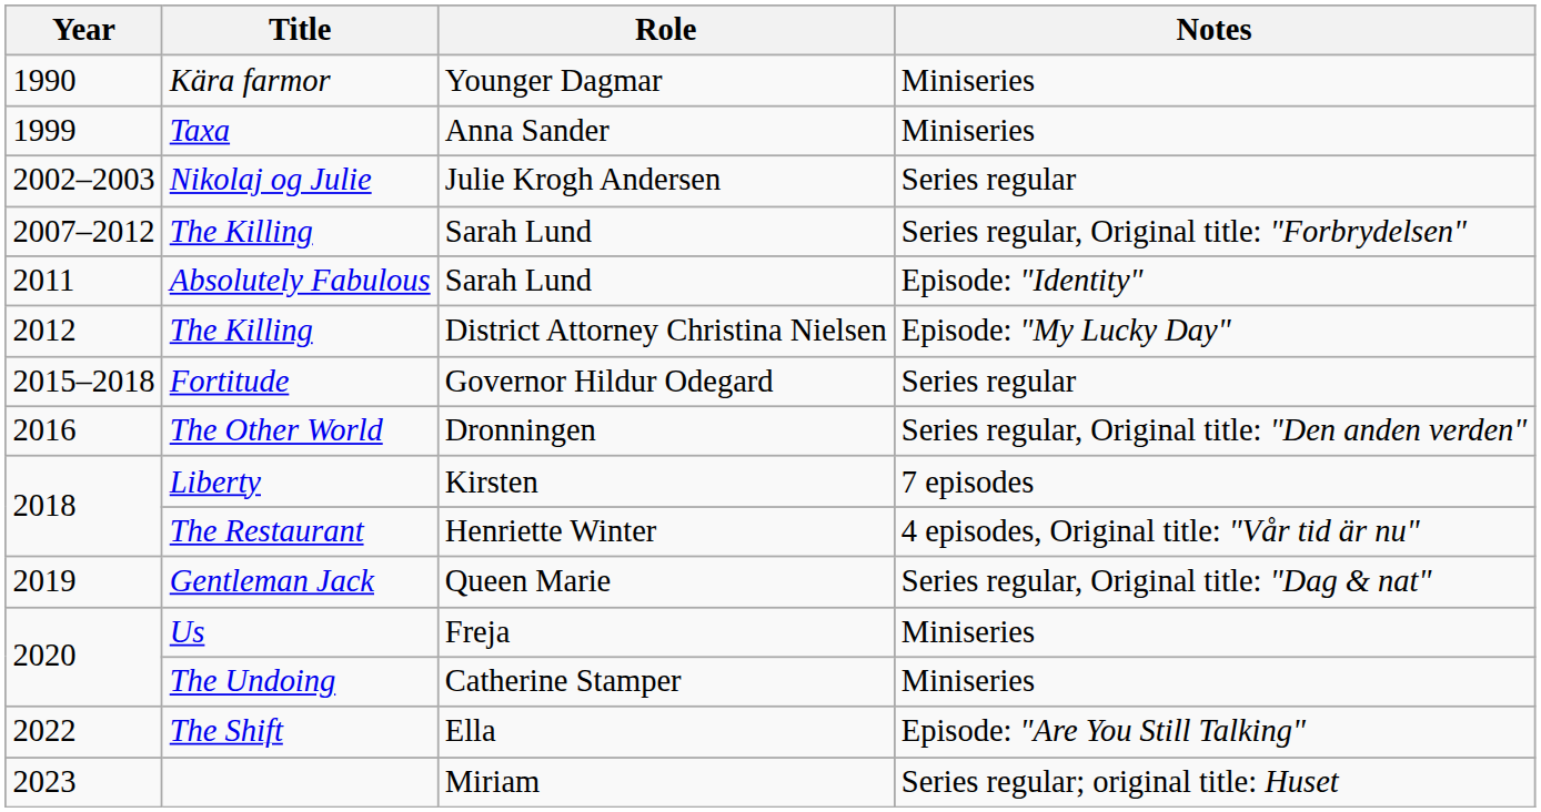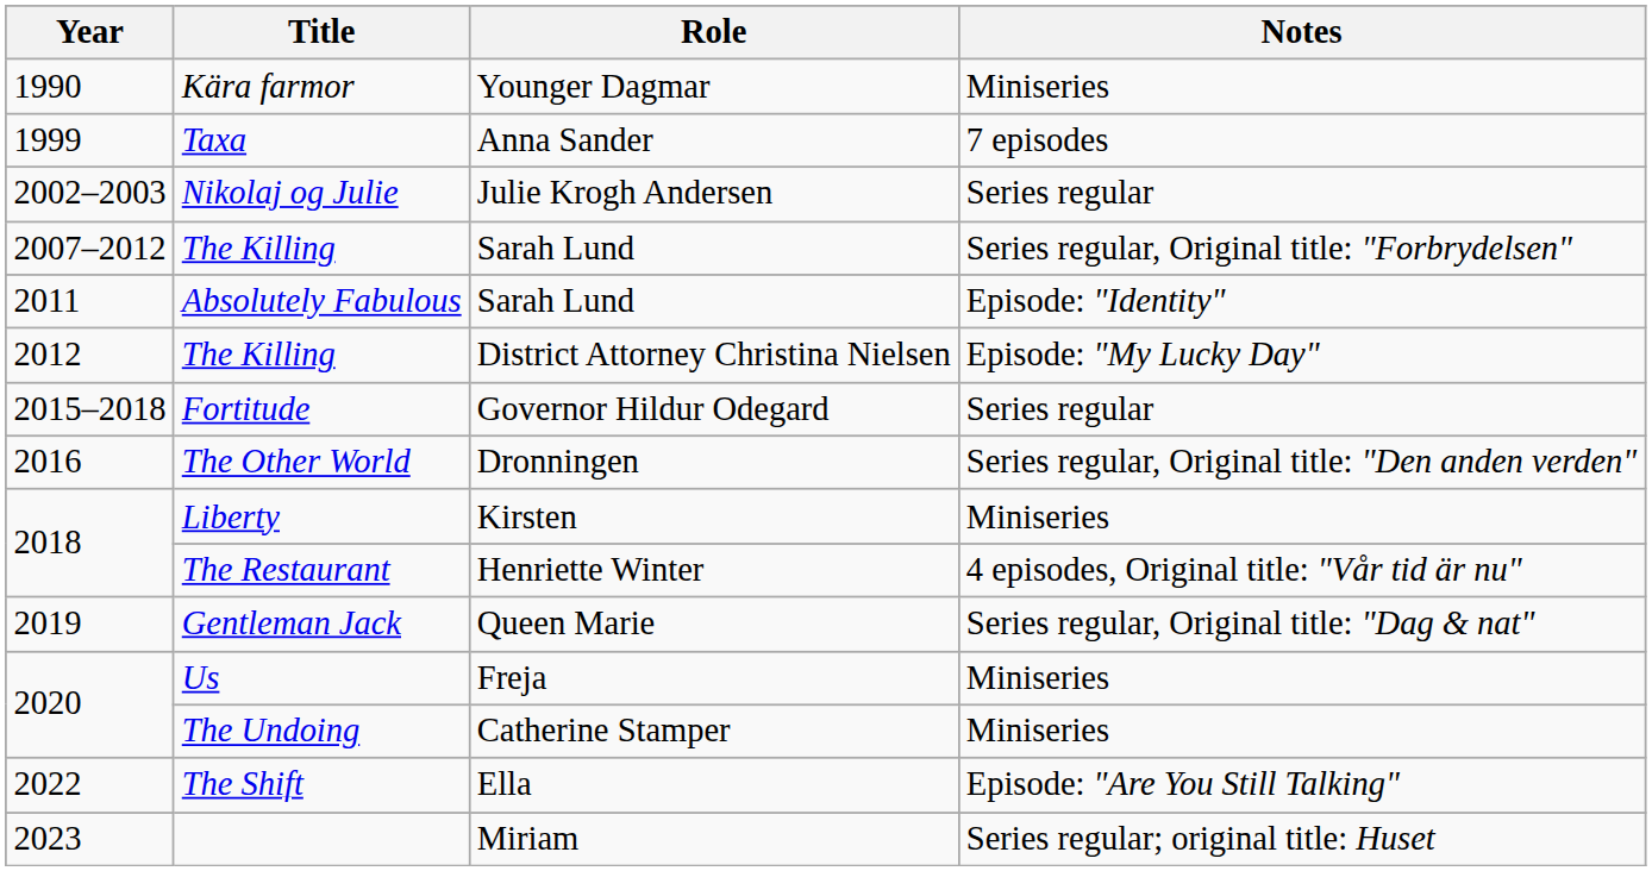Taxa | Notes: Miniseries -> 7 episodes
Liberty | Notes: 7 episodes -> Miniseries
